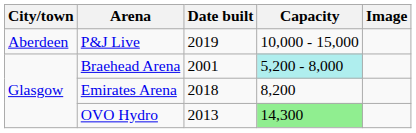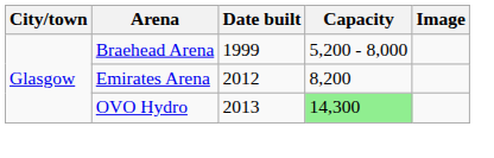- row: Aberdeen | P&J Live | 2019 | 10,000 - 15,000
Braehead Arena | Date built: 2001 -> 1999
Braehead Arena | Capacity: paleturquoise background -> no background
Emirates Arena | Date built: 2018 -> 2012
